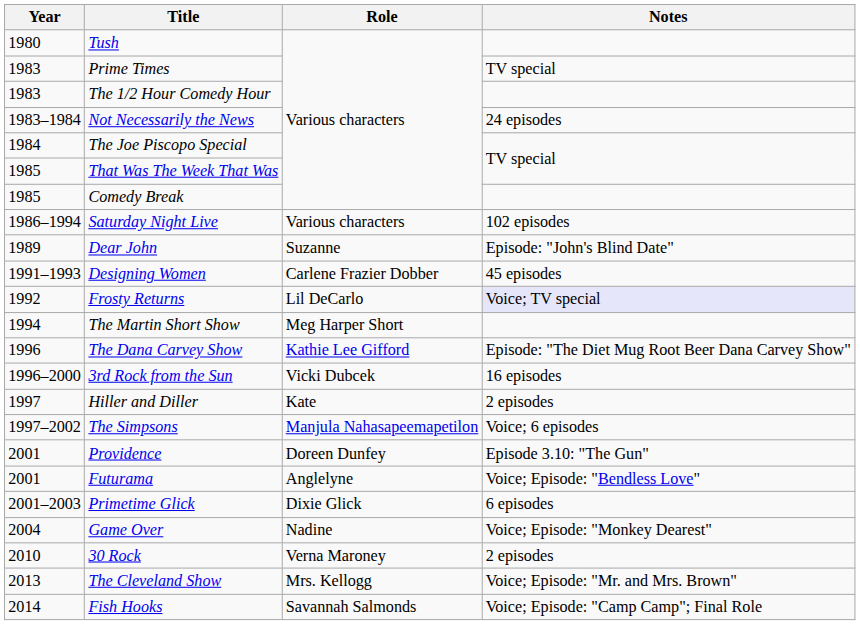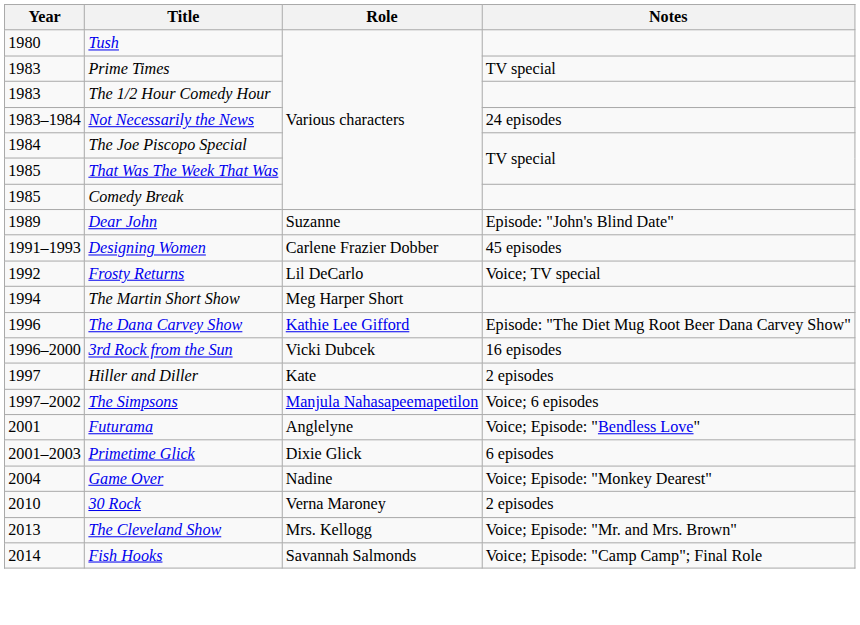- row: 1986–1994 | Saturday Night Live | Various characters | 102 episodes
Frosty Returns | Notes: lavender background -> no background
- row: 2001 | Providence | Doreen Dunfey | Episode 3.10: "The Gun"
